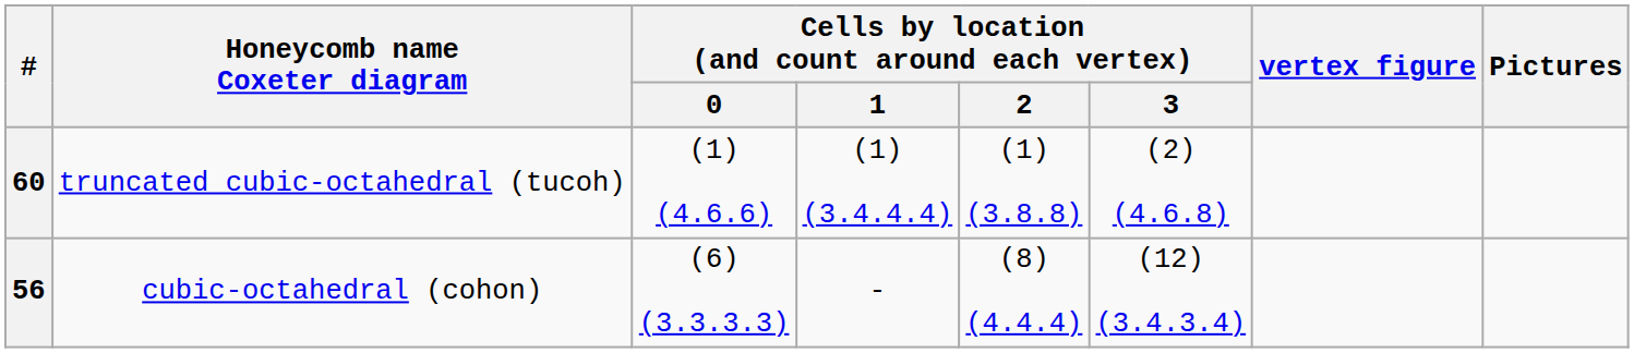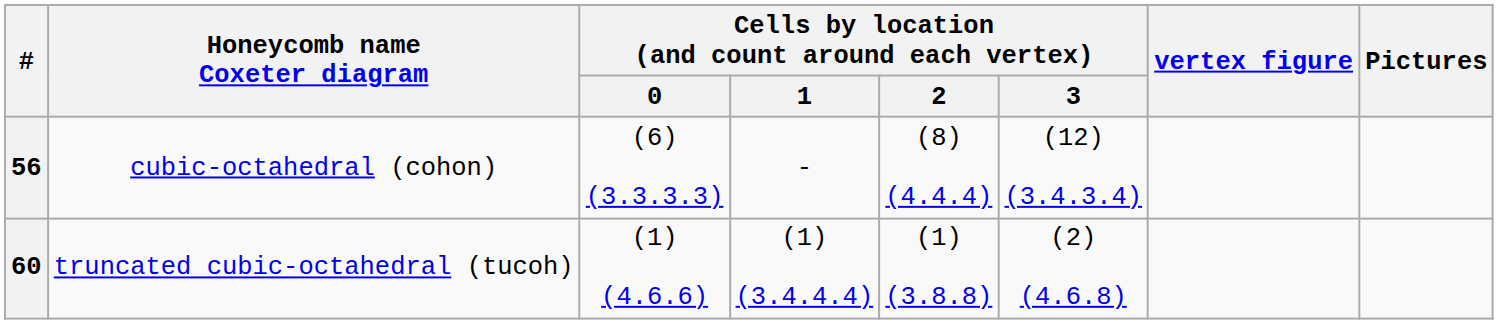rows swapped: 56 <-> 60
